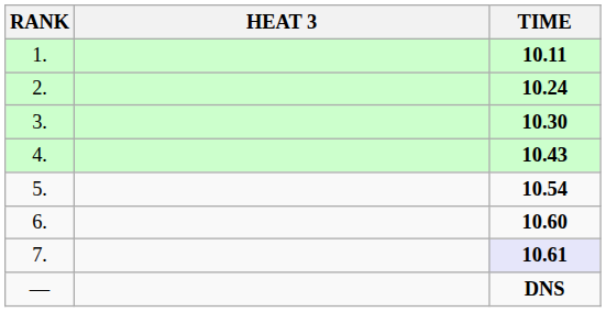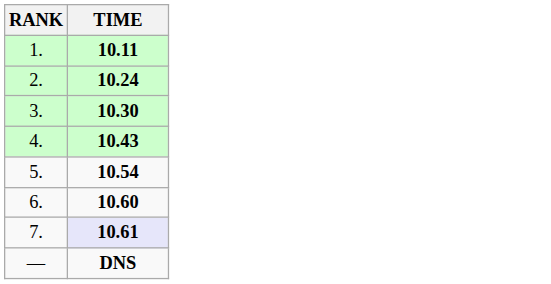- column: HEAT 3
